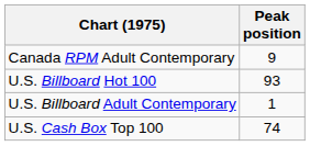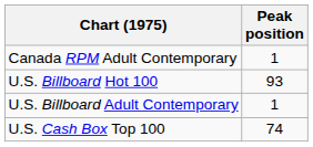Canada RPM Adult Contemporary | Peak position: 9 -> 1
